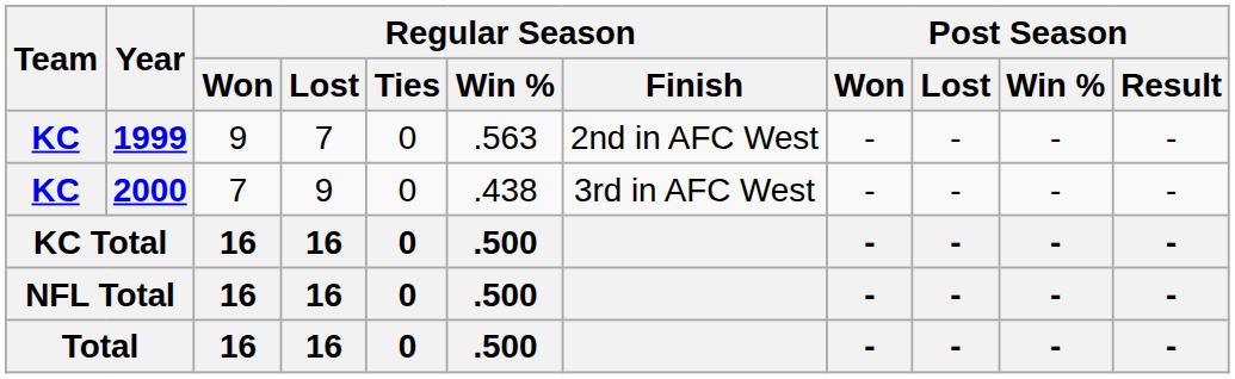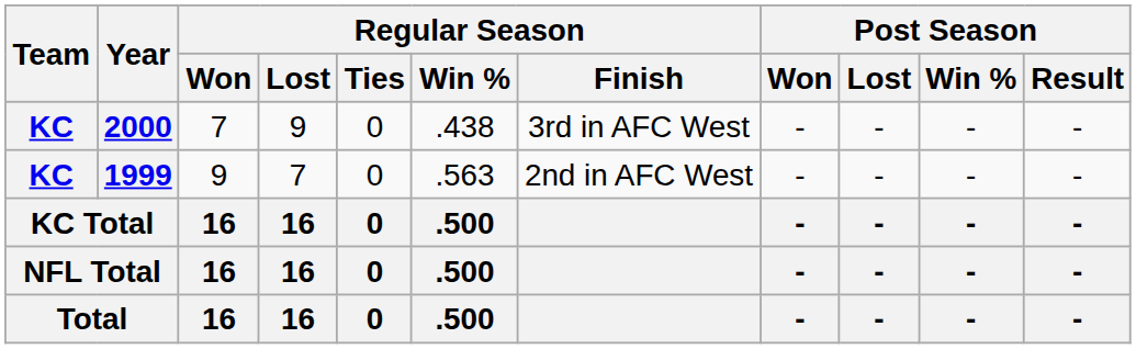rows swapped: 1999 <-> 2000
